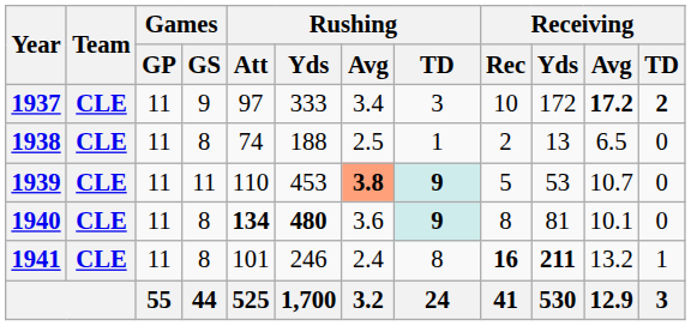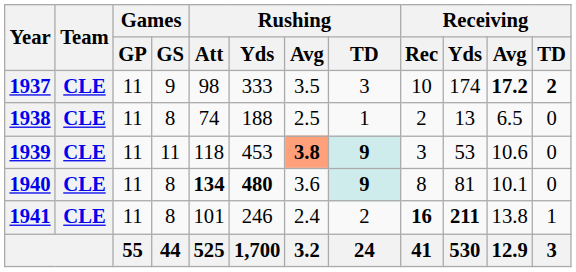1937 | Rushing / Att: 97 -> 98
1937 | Rushing / Avg: 3.4 -> 3.5
1937 | Receiving / Yds: 172 -> 174
1939 | Rushing / Att: 110 -> 118
1939 | Receiving / Rec: 5 -> 3
1939 | Receiving / Avg: 10.7 -> 10.6
1941 | Rushing / TD: 8 -> 2
1941 | Receiving / Avg: 13.2 -> 13.8
